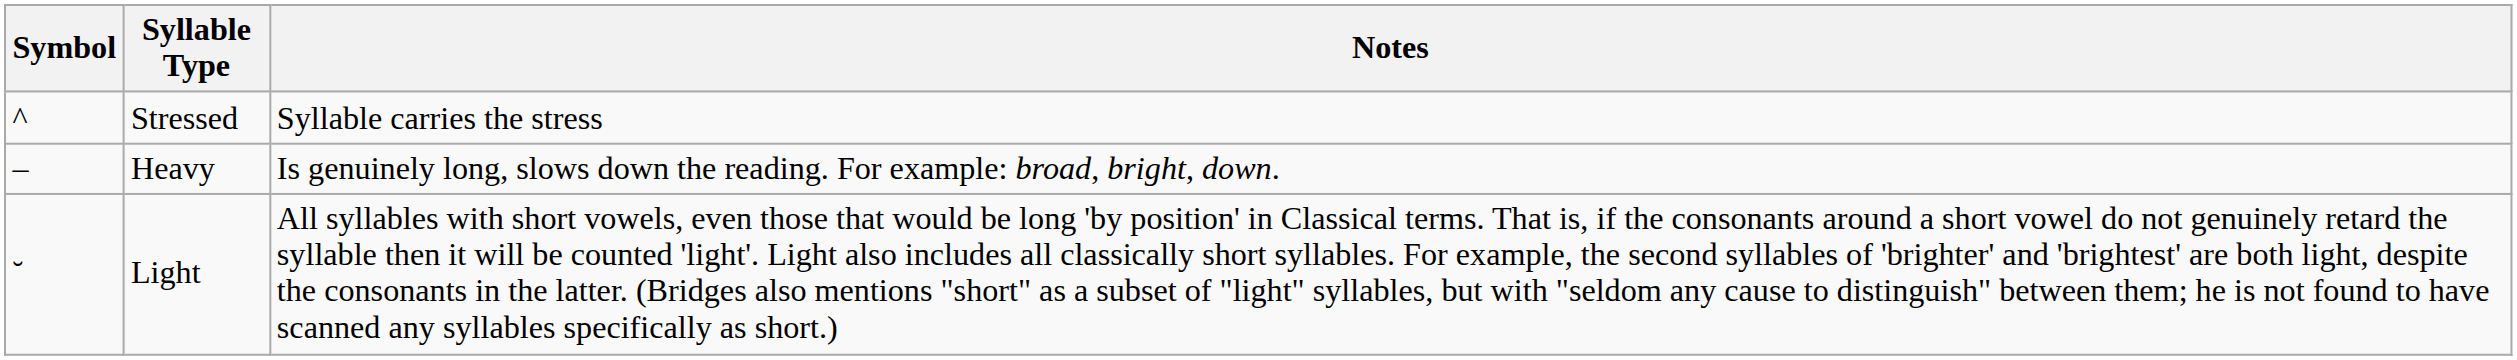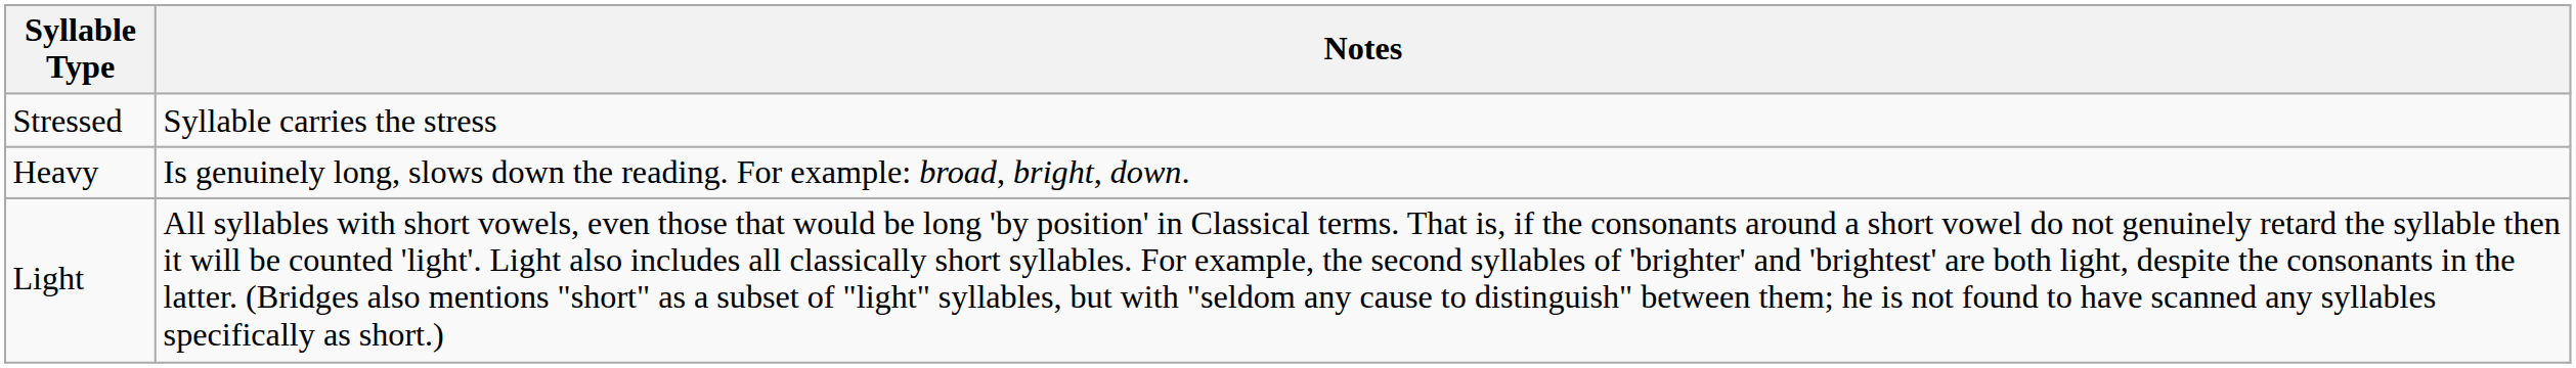- column: Symbol | ^ | – | ˘
